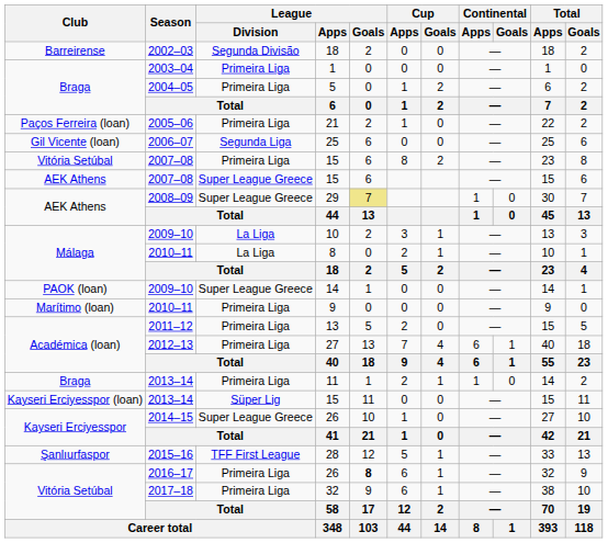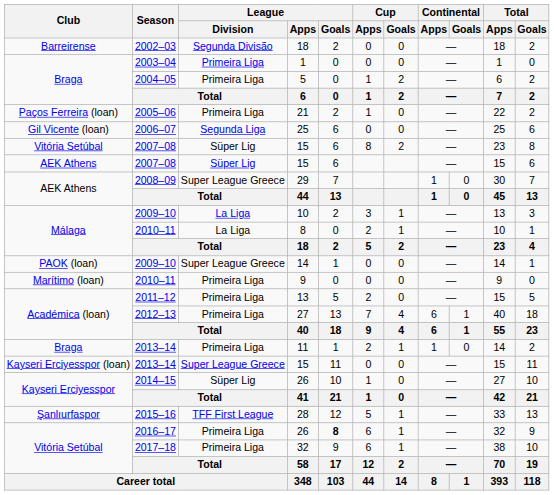Vitória Setúbal / 15 | League / Division: Primeira Liga -> Süper Lig
AEK Athens / 15 | League / Division: Super League Greece -> Süper Lig
29 | League / Goals: khaki background -> no background
Kayseri Erciyesspor (loan) / 15 | League / Division: Süper Lig -> Super League Greece
Kayseri Erciyesspor / 26 | League / Division: Super League Greece -> Süper Lig
